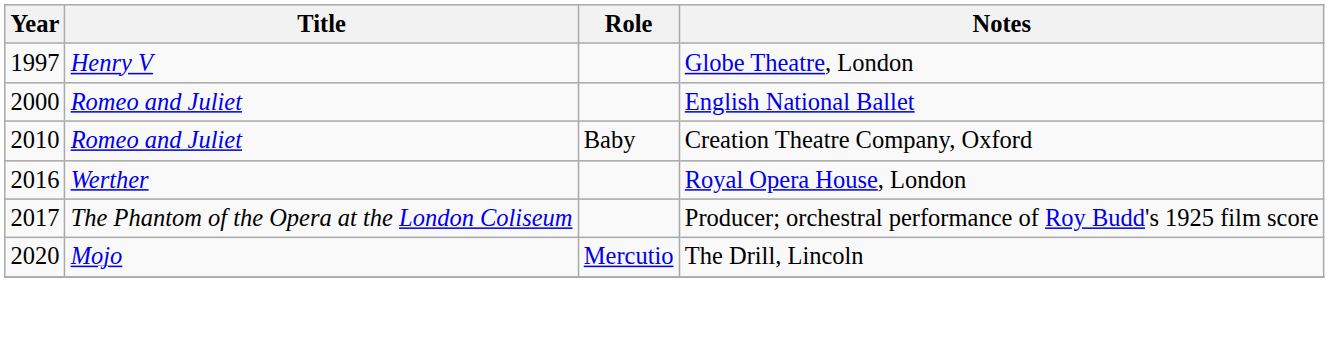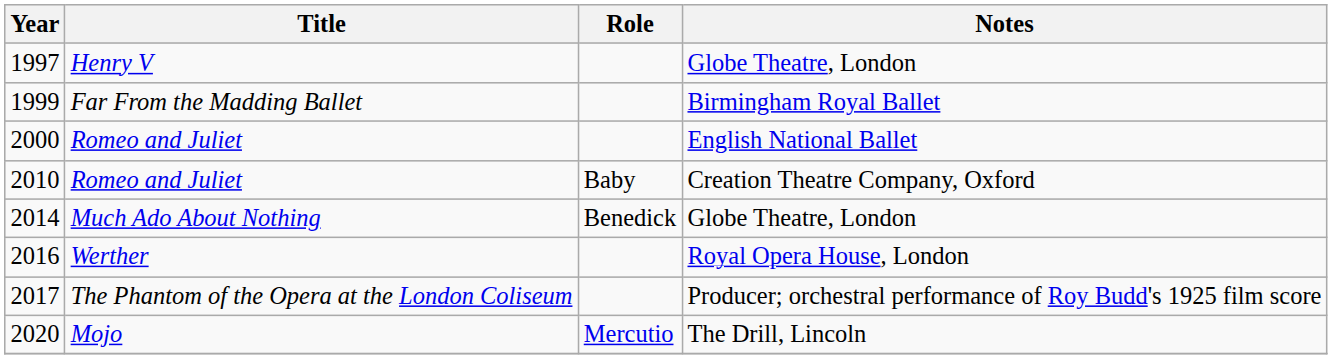+ row: 1999 | Far From the Madding Ballet | Birmingham Royal Ballet
+ row: 2014 | Much Ado About Nothing | Benedick | Globe Theatre, London
